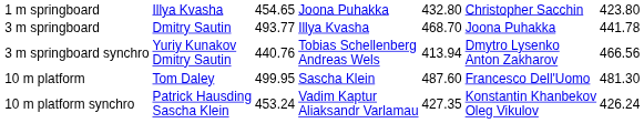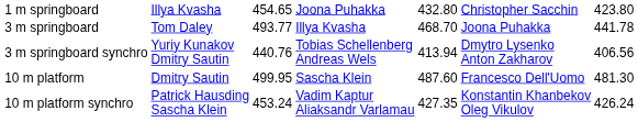3 m springboard | column 2: Dmitry Sautin -> Tom Daley
3 m springboard synchro | column 7: 466.56 -> 406.56
10 m platform | column 2: Tom Daley -> Dmitry Sautin
